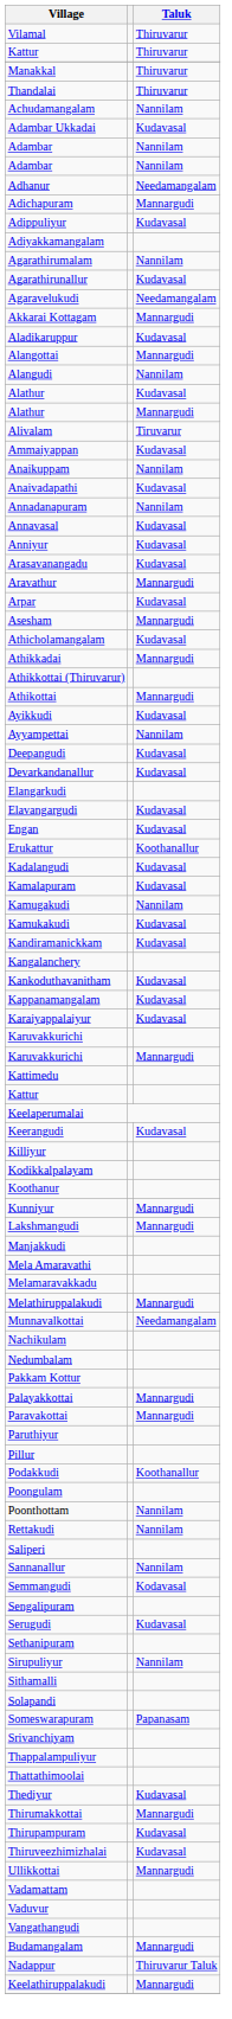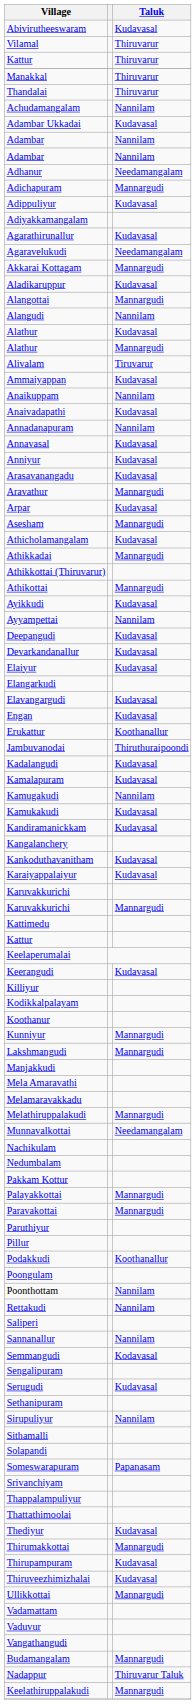+ row: Abivirutheeswaram | Kudavasal
- row: Agarathirumalam | Nannilam
+ row: Elaiyur | Kudavasal
+ row: Jambuvanodai | Thiruthuraipoondi
- row: Kappanamangalam | Kudavasal
